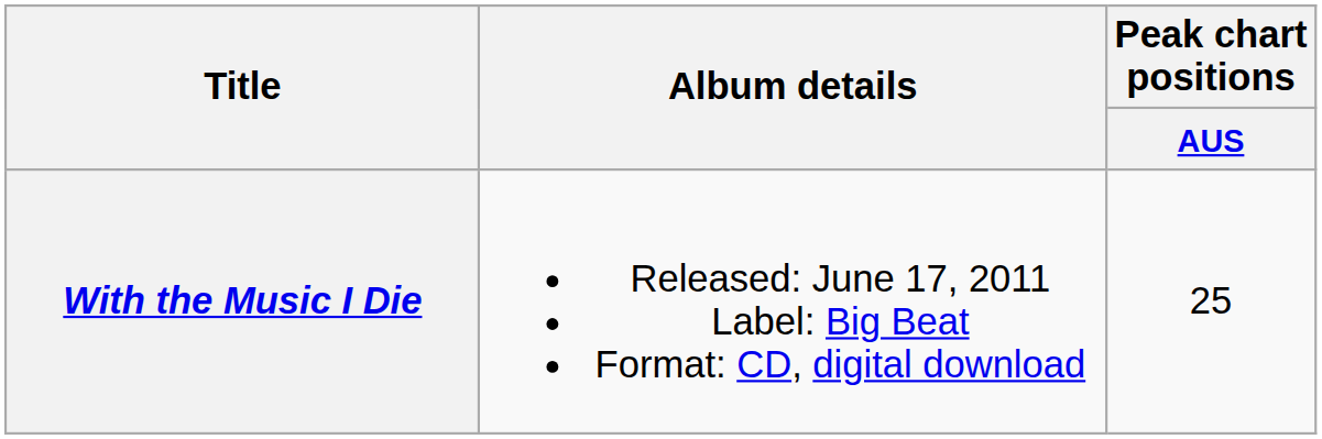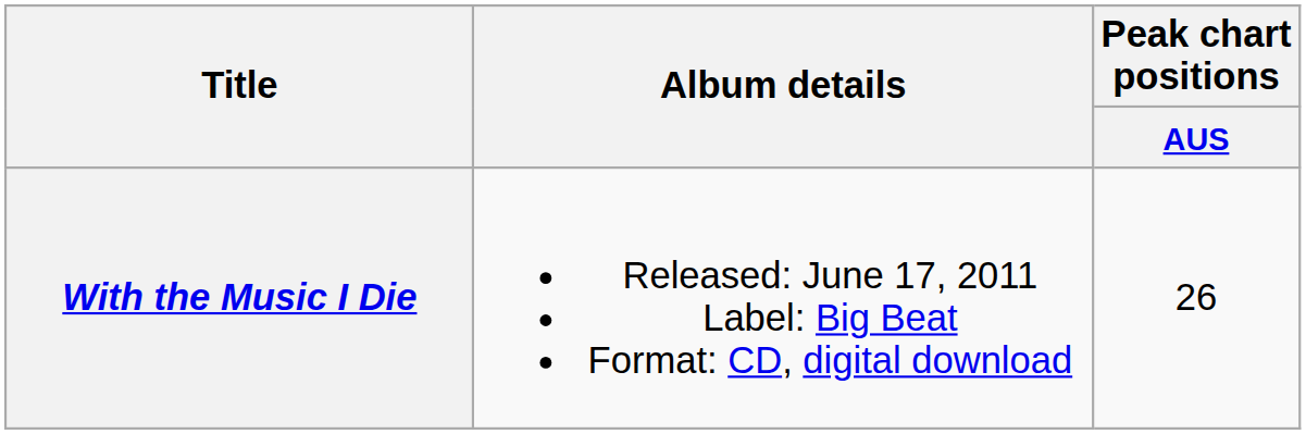With the Music I Die | Peak chart positions / AUS: 25 -> 26
